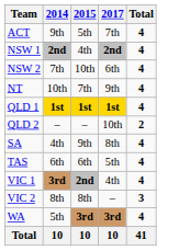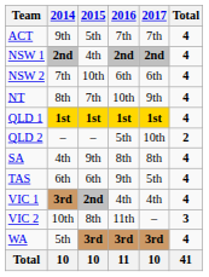+ column: 2016 | 7th | 2nd | 6th | 10th | 1st | 5th | 8th | 9th | 4th | 11th | 3rd | 11
NT | 2014: 10th -> 8th
VIC 2 | 2014: 8th -> 10th
